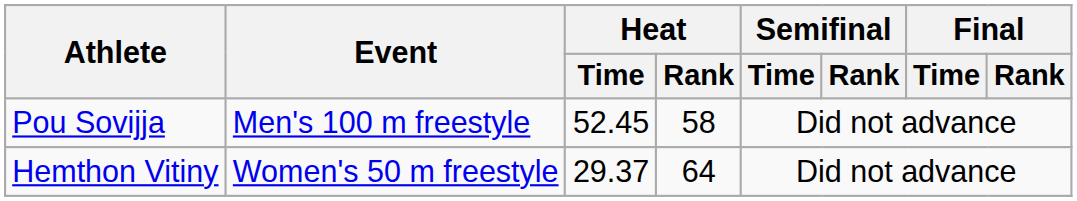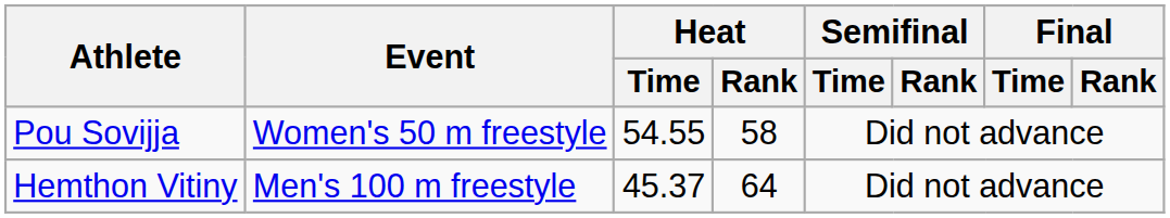Pou Sovijja | Event: Men's 100 m freestyle -> Women's 50 m freestyle
Pou Sovijja | Heat / Time: 52.45 -> 54.55
Hemthon Vitiny | Event: Women's 50 m freestyle -> Men's 100 m freestyle
Hemthon Vitiny | Heat / Time: 29.37 -> 45.37
